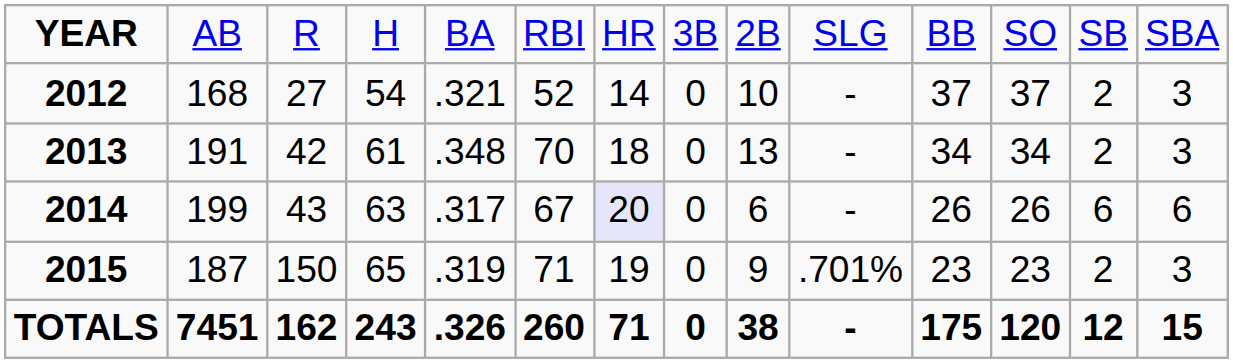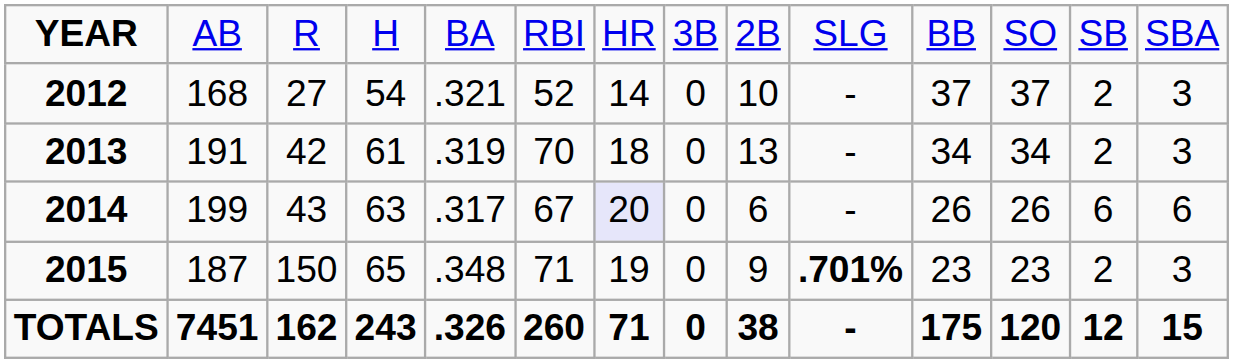2013 | column 5: .348 -> .319
2015 | column 5: .319 -> .348
2015 | column 10: normal -> bold
